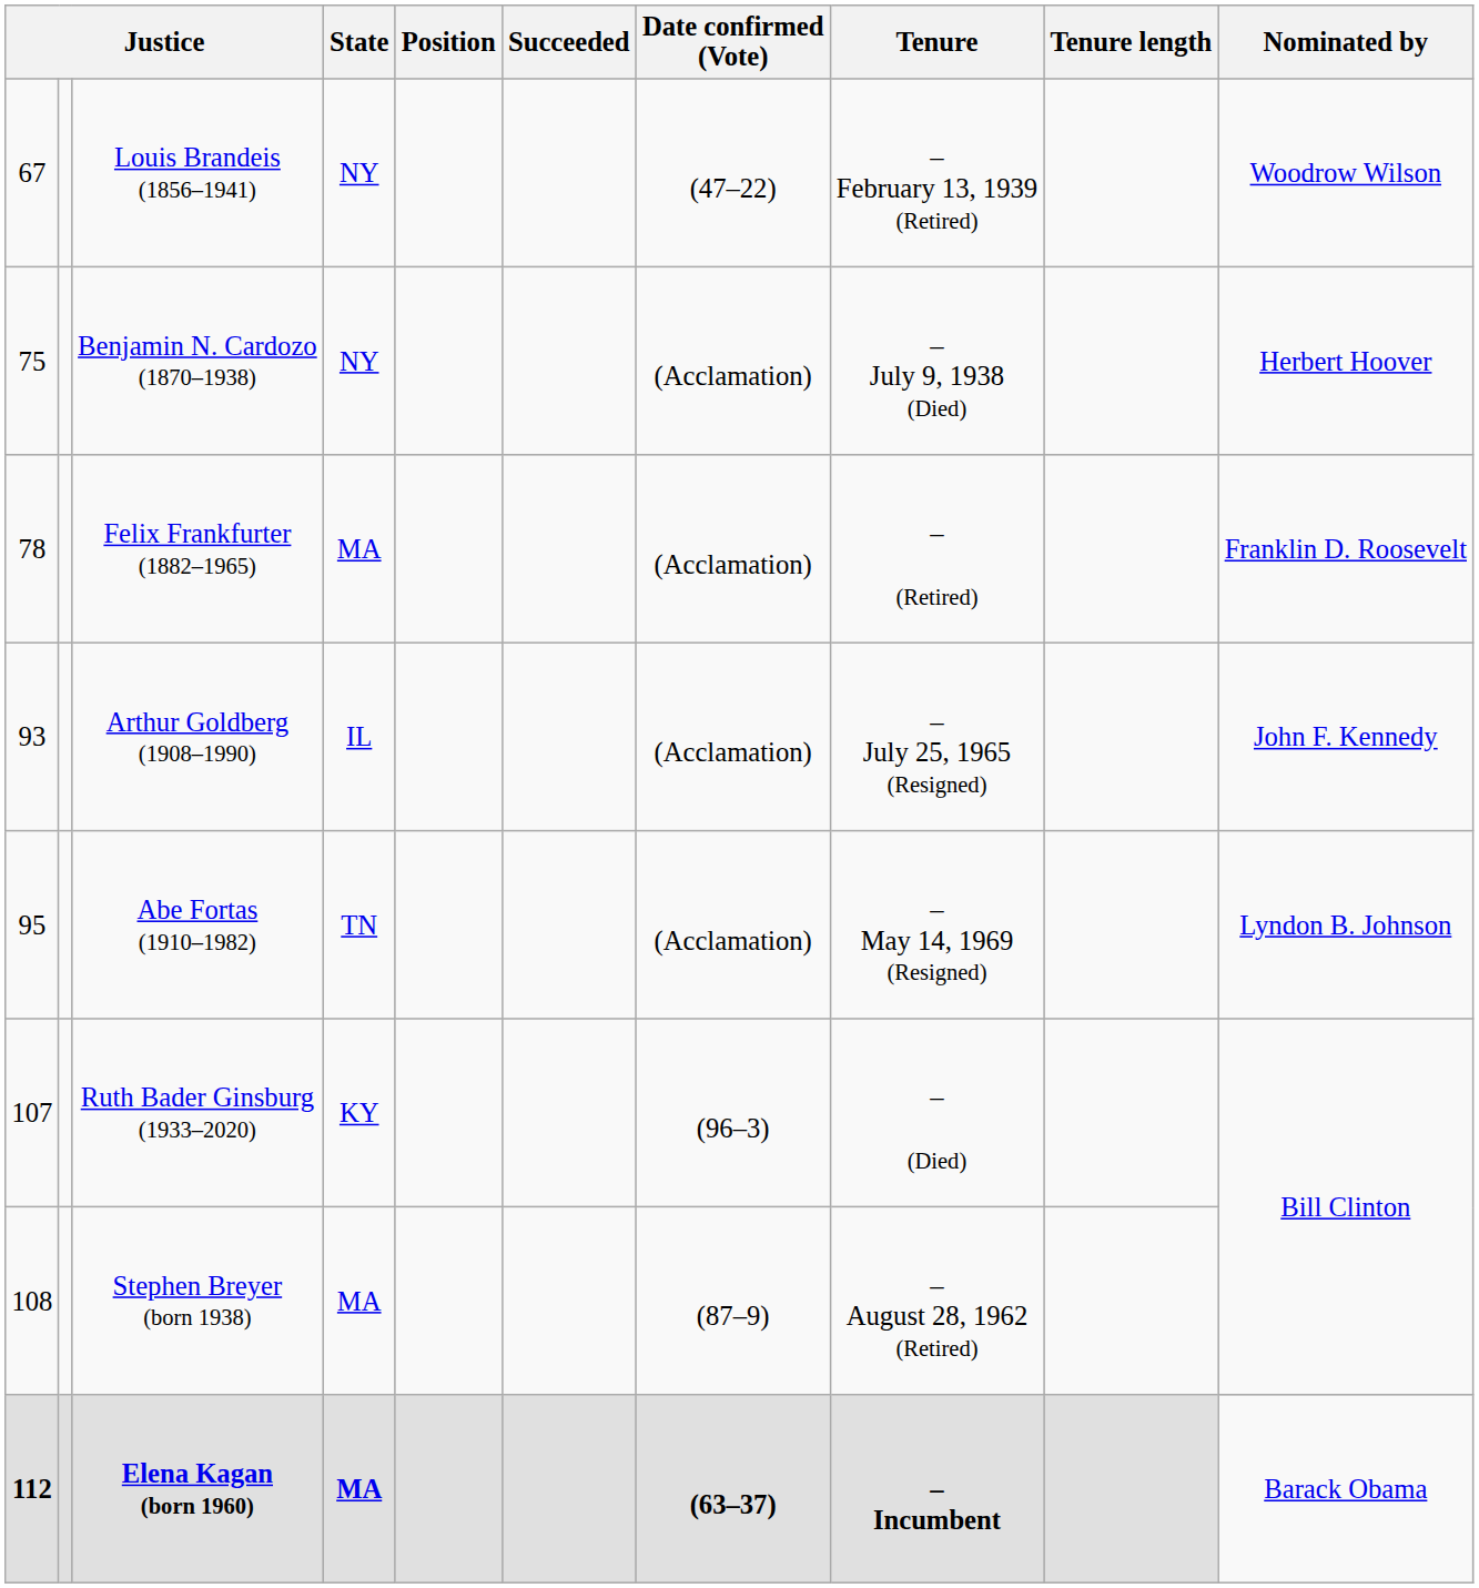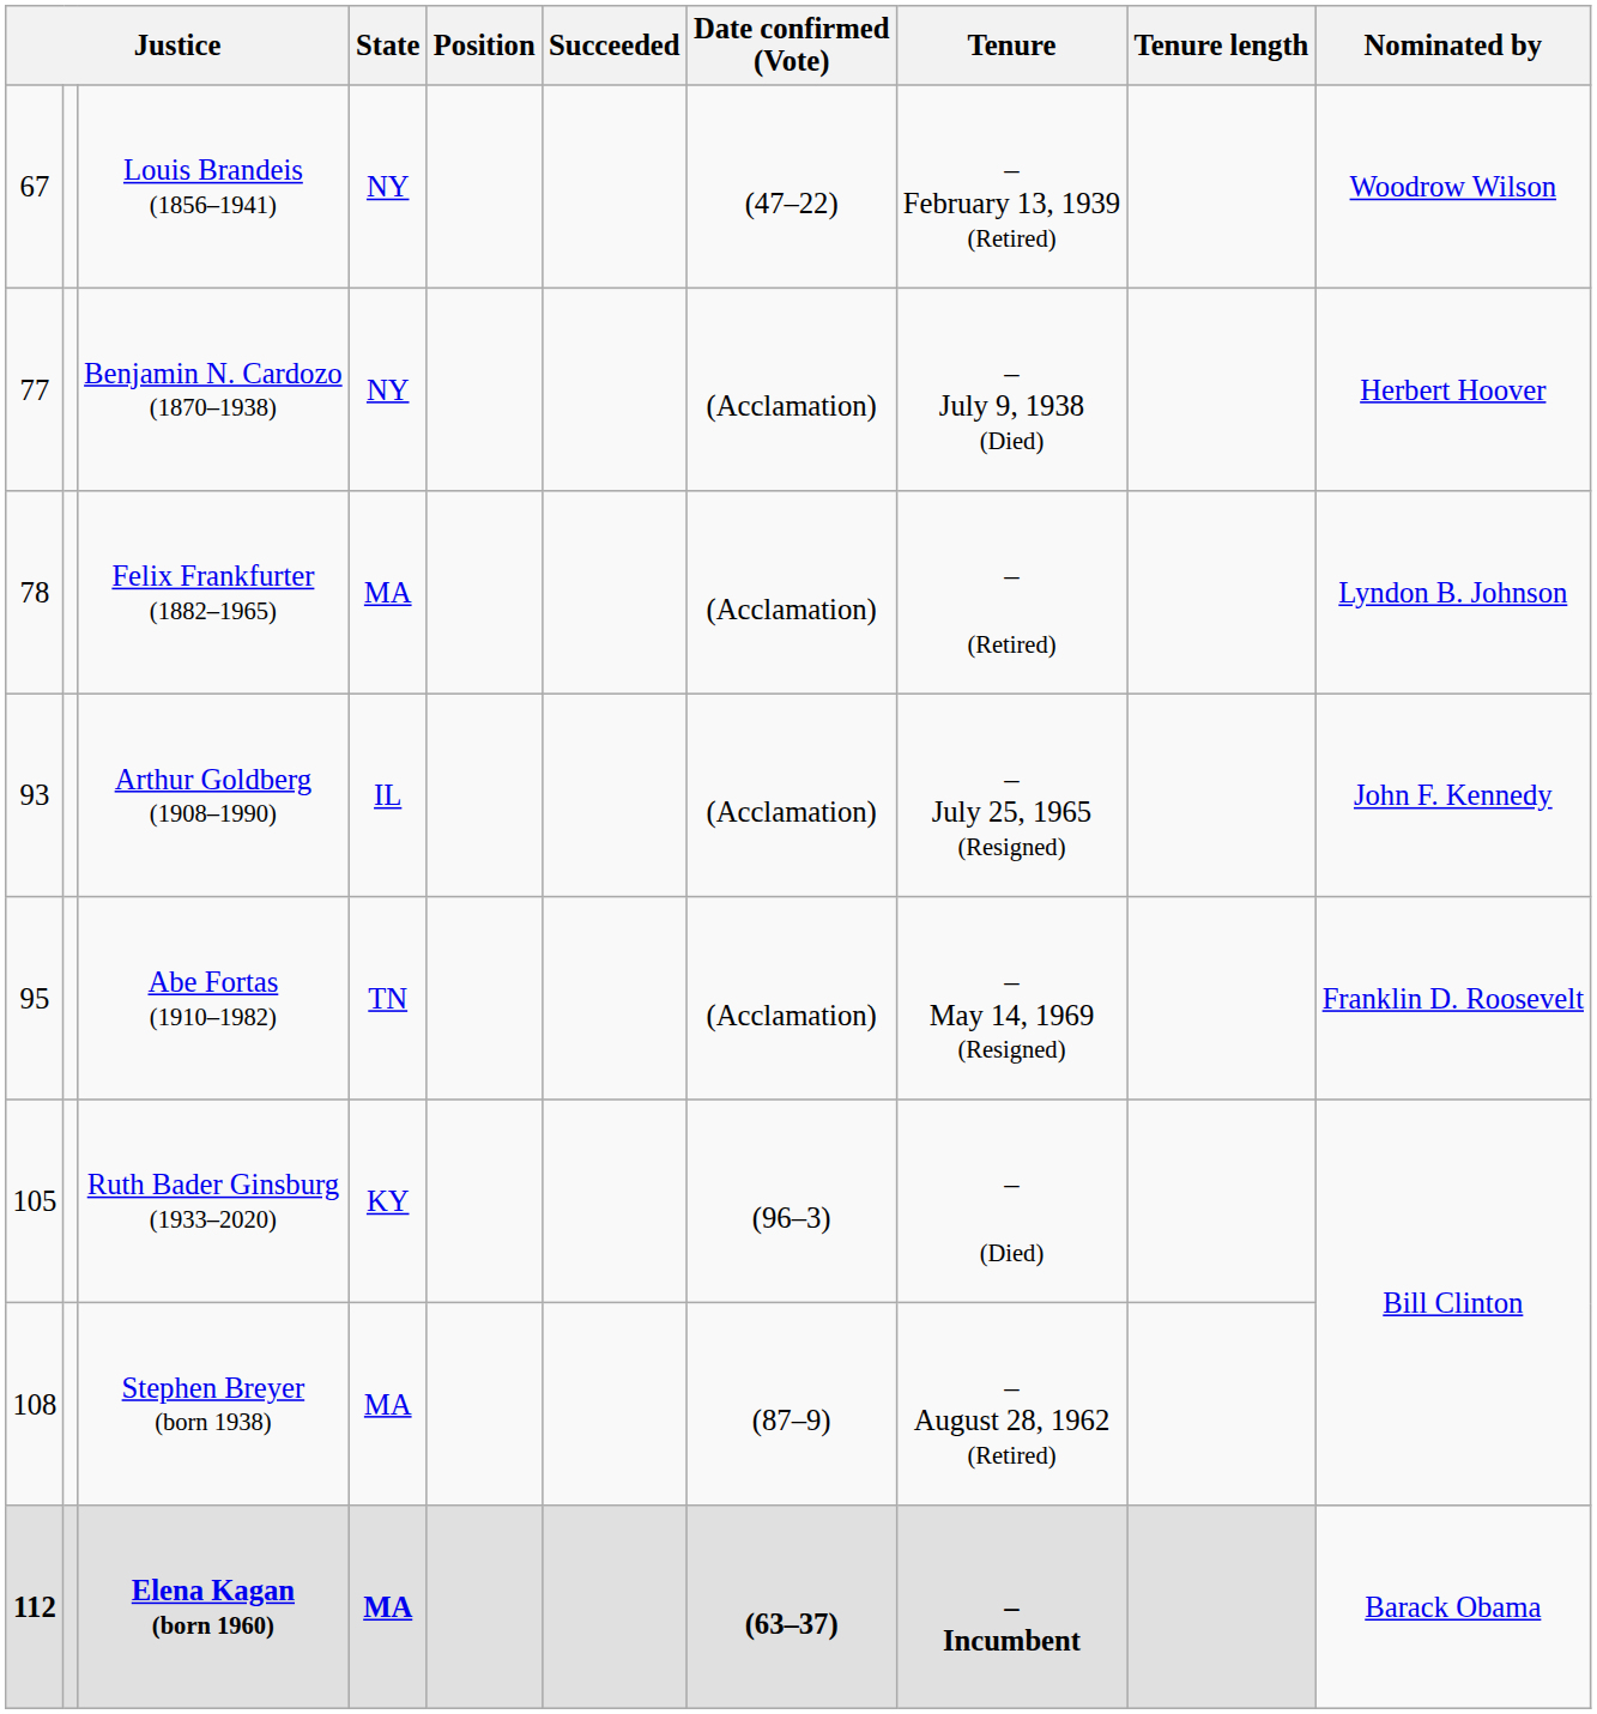Benjamin N. Cardozo (1870–1938) | column 1: 75 -> 77
Felix Frankfurter (1882–1965) | Nominated by: Franklin D. Roosevelt -> Lyndon B. Johnson
Abe Fortas (1910–1982) | Nominated by: Lyndon B. Johnson -> Franklin D. Roosevelt
Ruth Bader Ginsburg (1933–2020) | column 1: 107 -> 105
